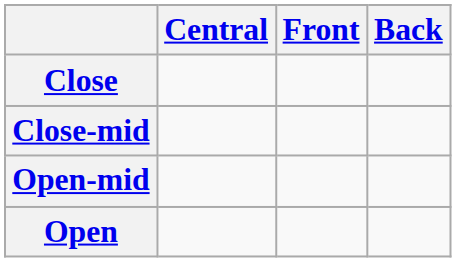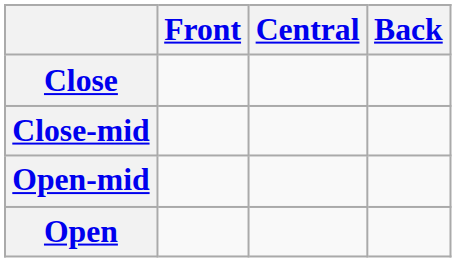columns swapped: Front <-> Central
